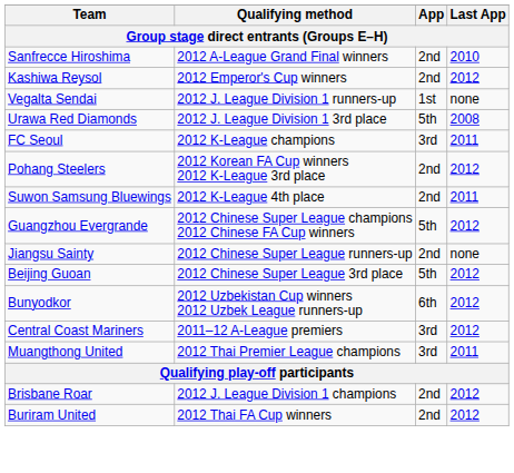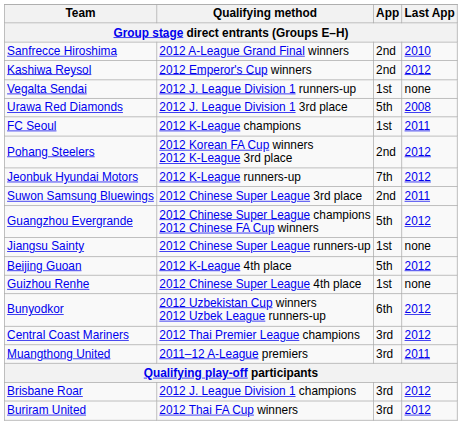FC Seoul | App: 3rd -> 1st
+ row: Jeonbuk Hyundai Motors | 2012 K-League runners-up | 7th | 2012
Suwon Samsung Bluewings | Qualifying method: 2012 K-League 4th place -> 2012 Chinese Super League 3rd place
Jiangsu Sainty | App: 2nd -> 1st
Beijing Guoan | Qualifying method: 2012 Chinese Super League 3rd place -> 2012 K-League 4th place
+ row: Guizhou Renhe | 2012 Chinese Super League 4th place | 1st | none
Central Coast Mariners | Qualifying method: 2011–12 A-League premiers -> 2012 Thai Premier League champions
Muangthong United | Qualifying method: 2012 Thai Premier League champions -> 2011–12 A-League premiers
Brisbane Roar | App: 2nd -> 3rd
Buriram United | App: 2nd -> 3rd
